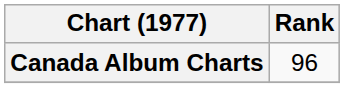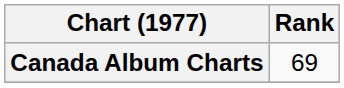Canada Album Charts | Rank: 96 -> 69
